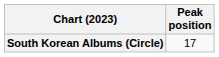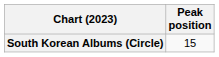South Korean Albums (Circle) | Peak position: 17 -> 15
